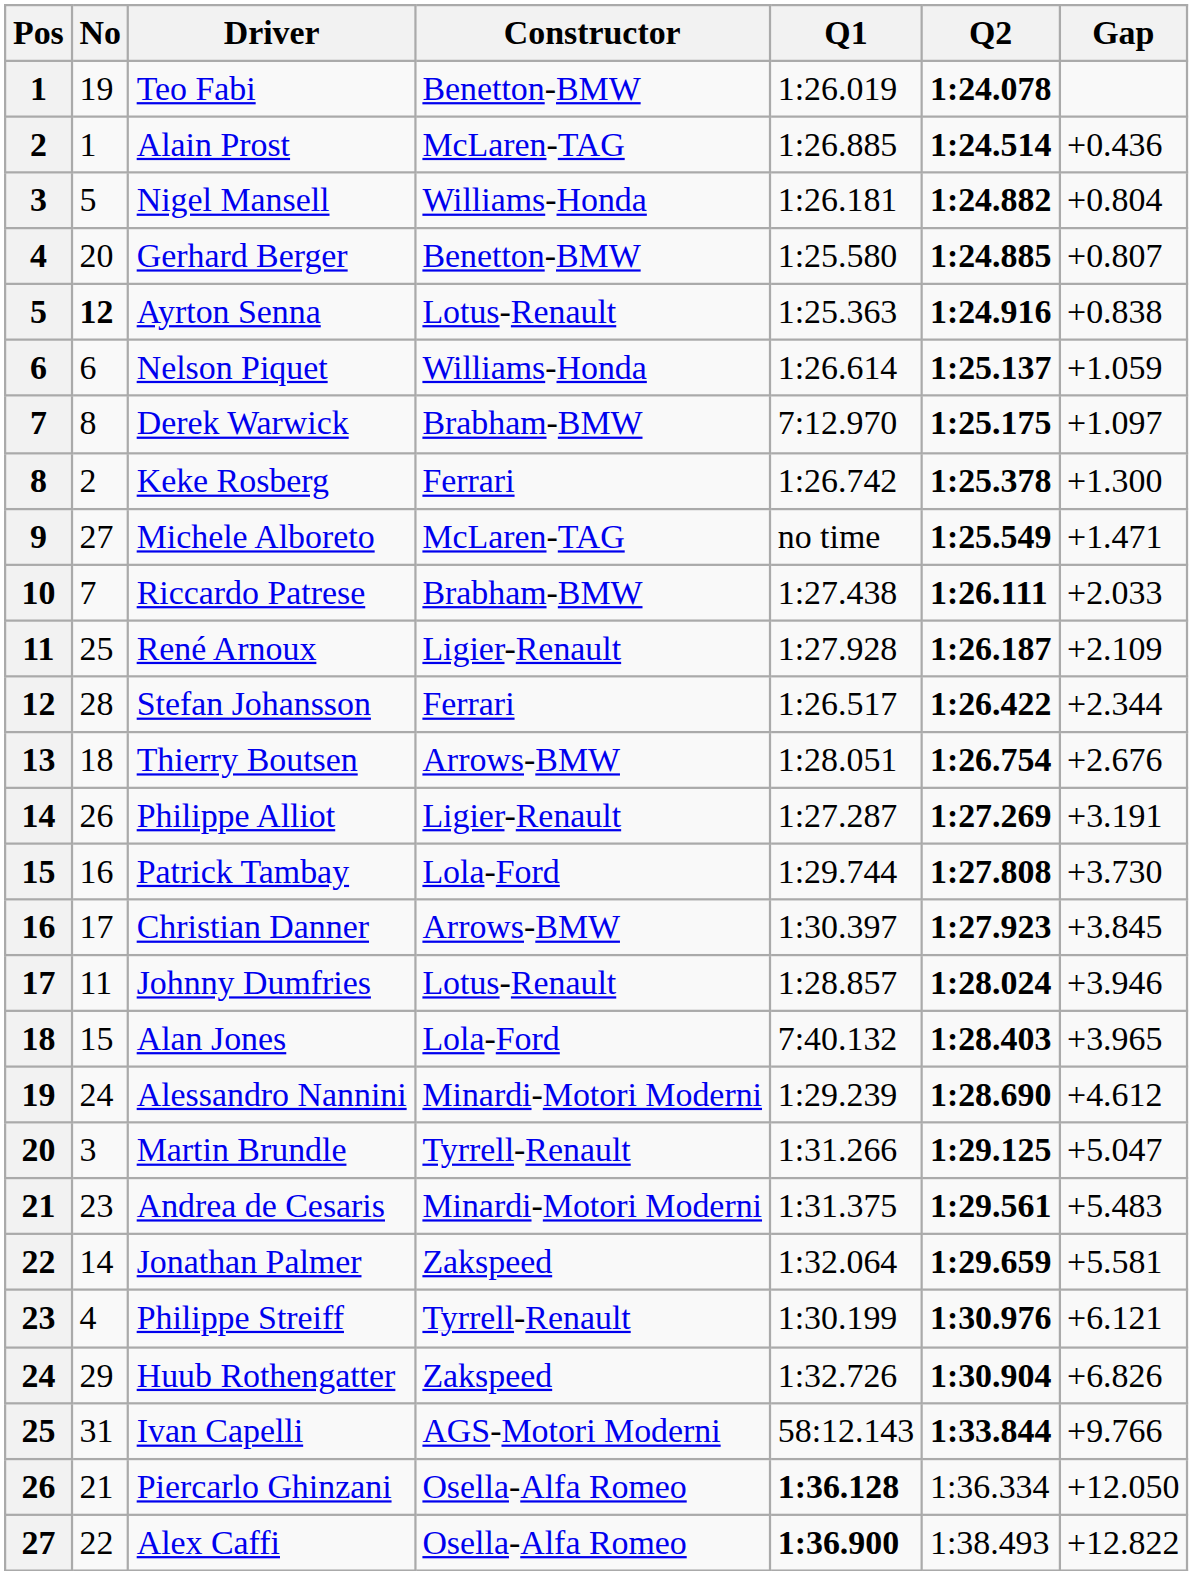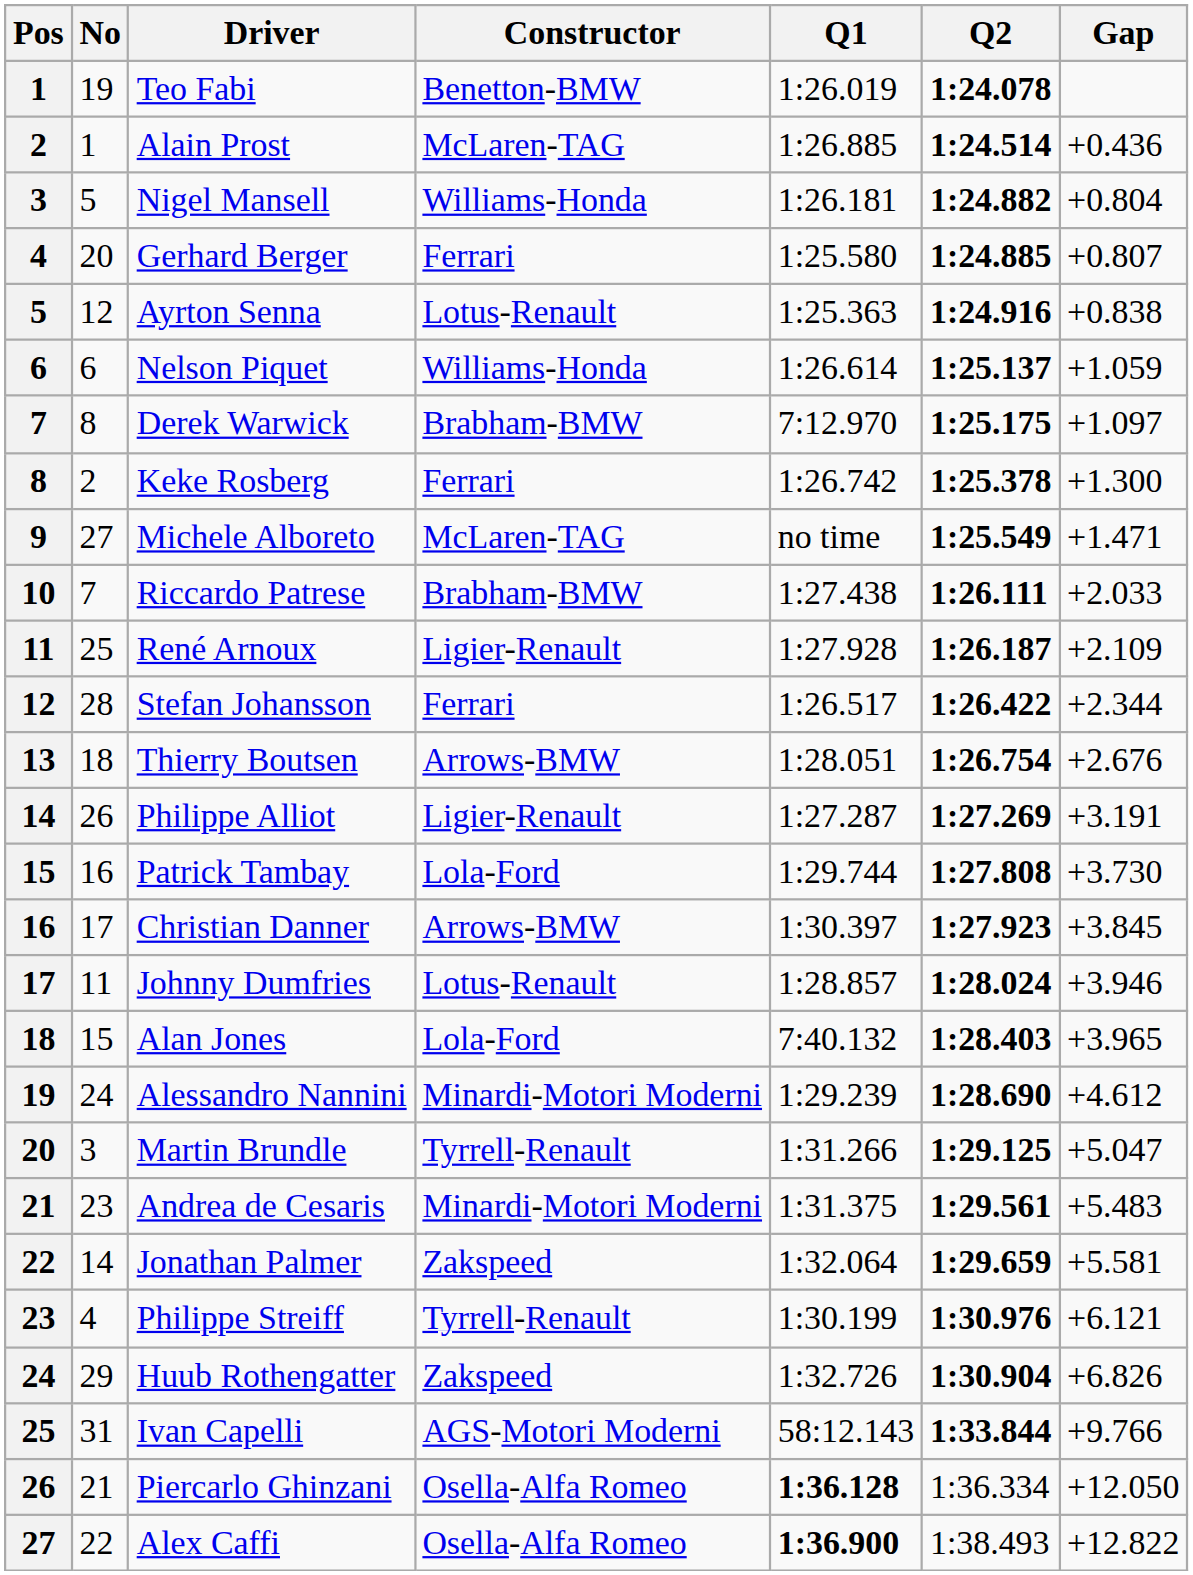Gerhard Berger | Constructor: Benetton-BMW -> Ferrari
Ayrton Senna | No: bold -> normal
